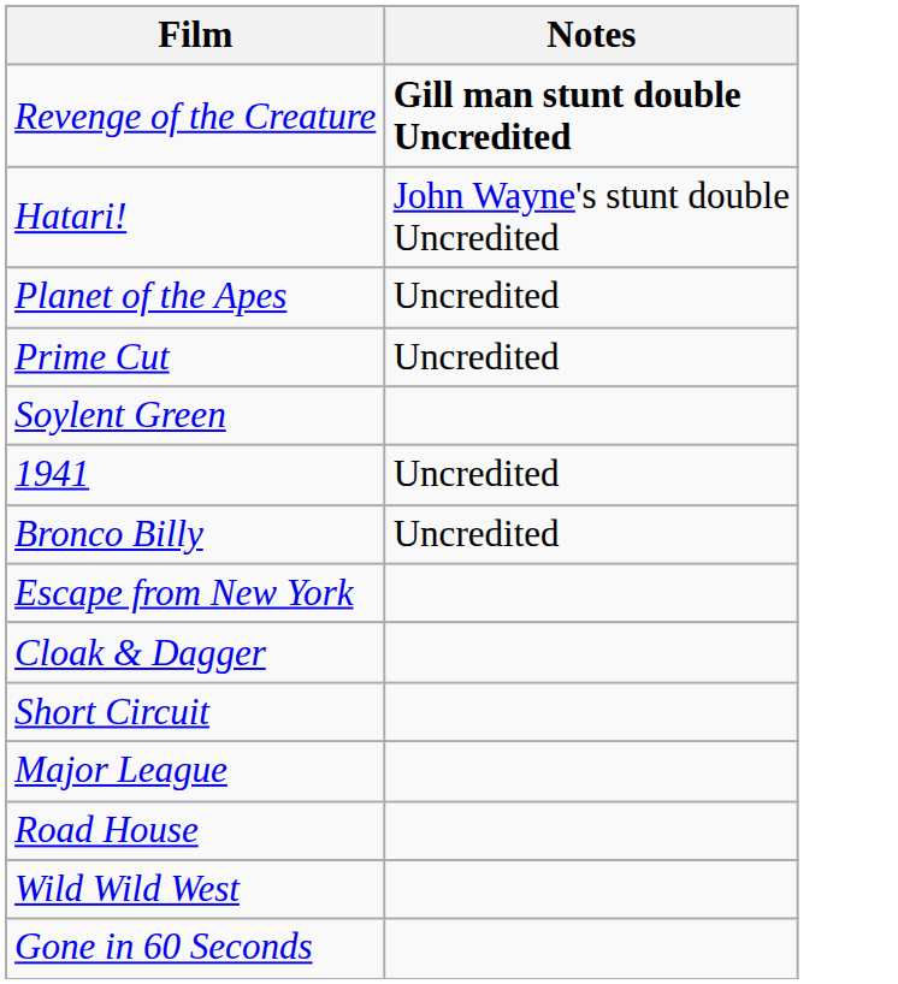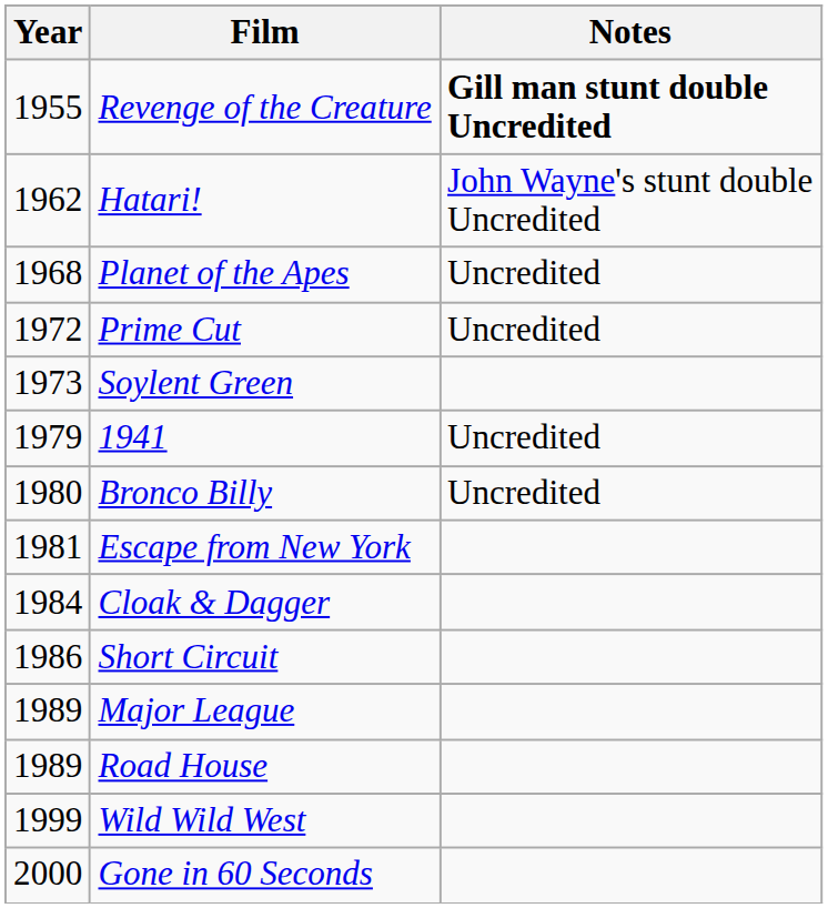+ column: Year | 1955 | 1962 | 1968 | 1972 | 1973 | 1979 | 1980 | 1981 | 1984 | 1986 | 1989 | 1989 | 1999 | 2000
